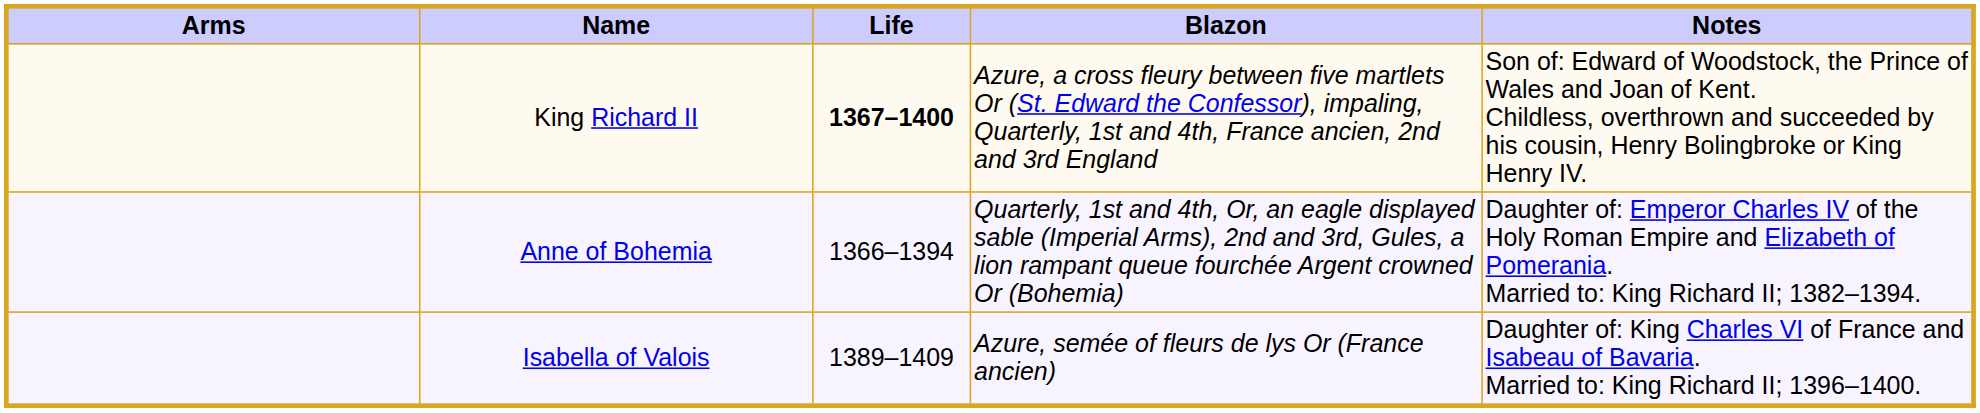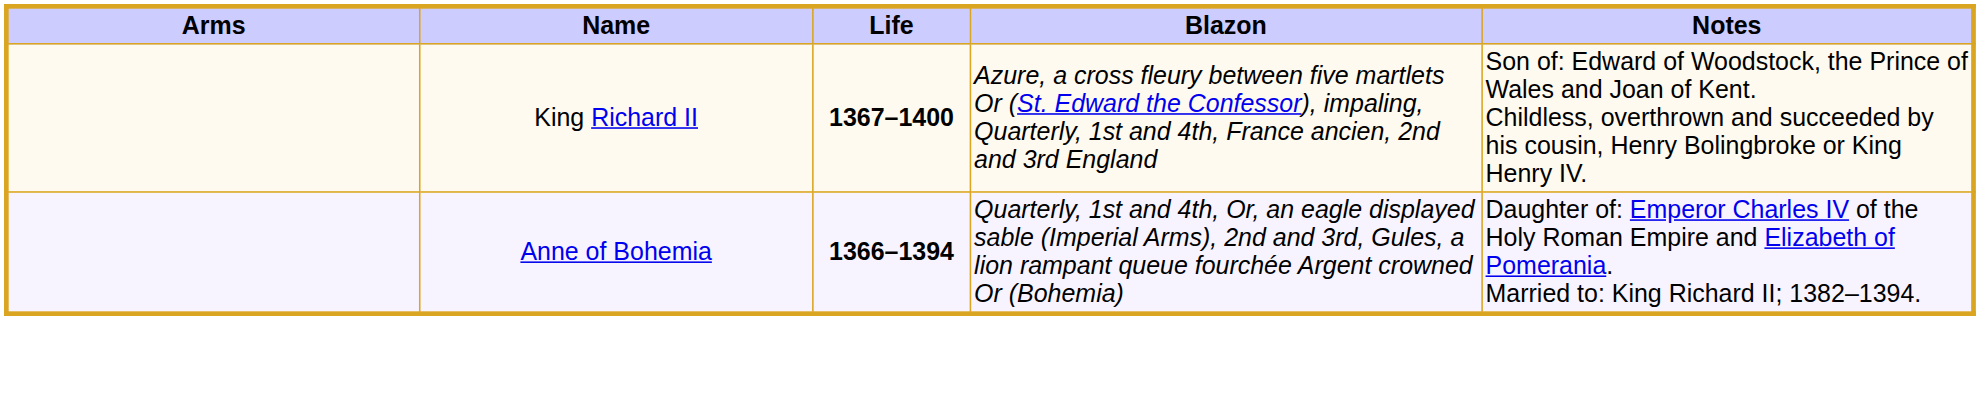Anne of Bohemia | Life: normal -> bold
- row: Isabella of Valois | 1389–1409 | Azure, semée of fleurs de lys Or (France ancien) | Daughter of: King Charles VI of France and Isabeau of Bavaria. Married to: King Richard II; 1396–1400.
